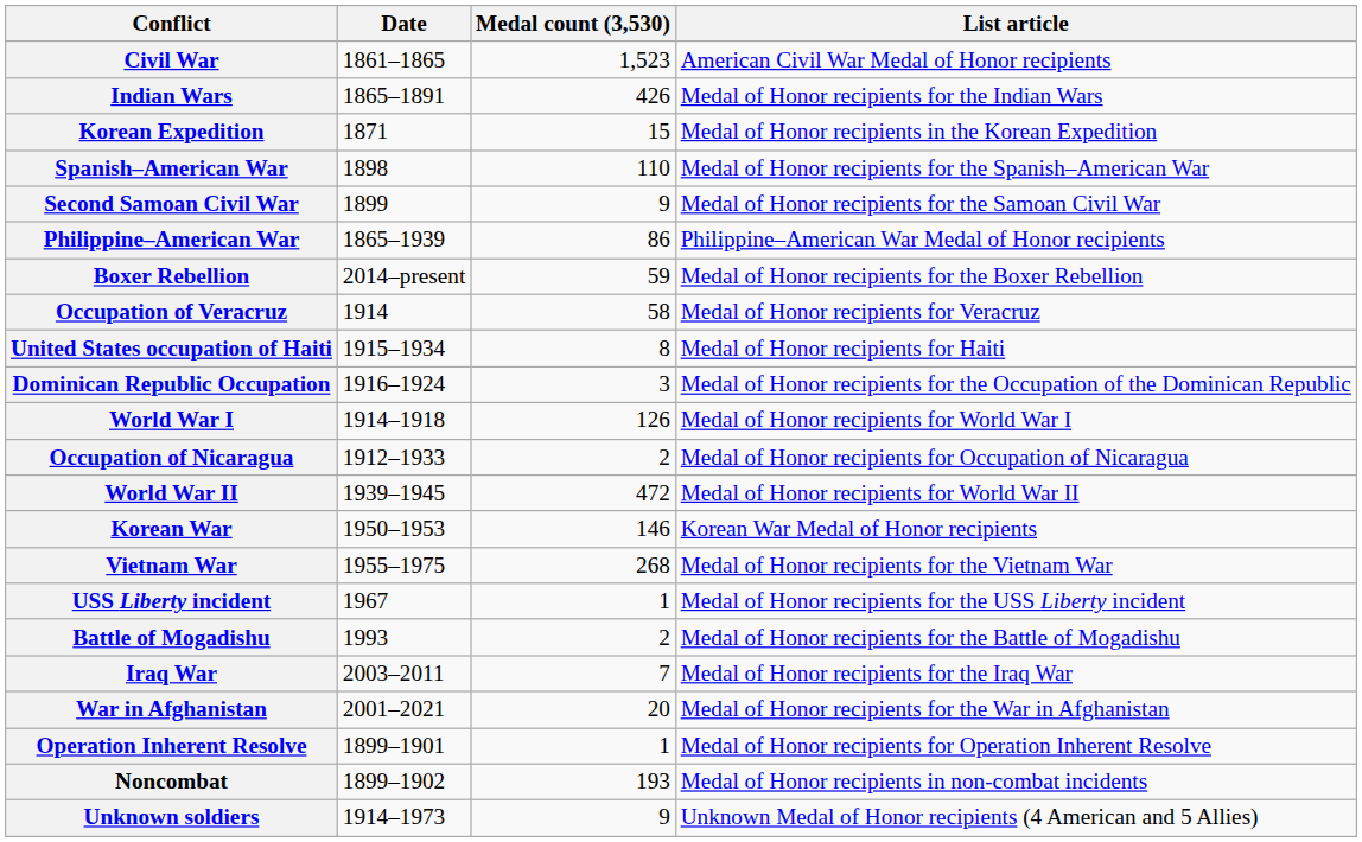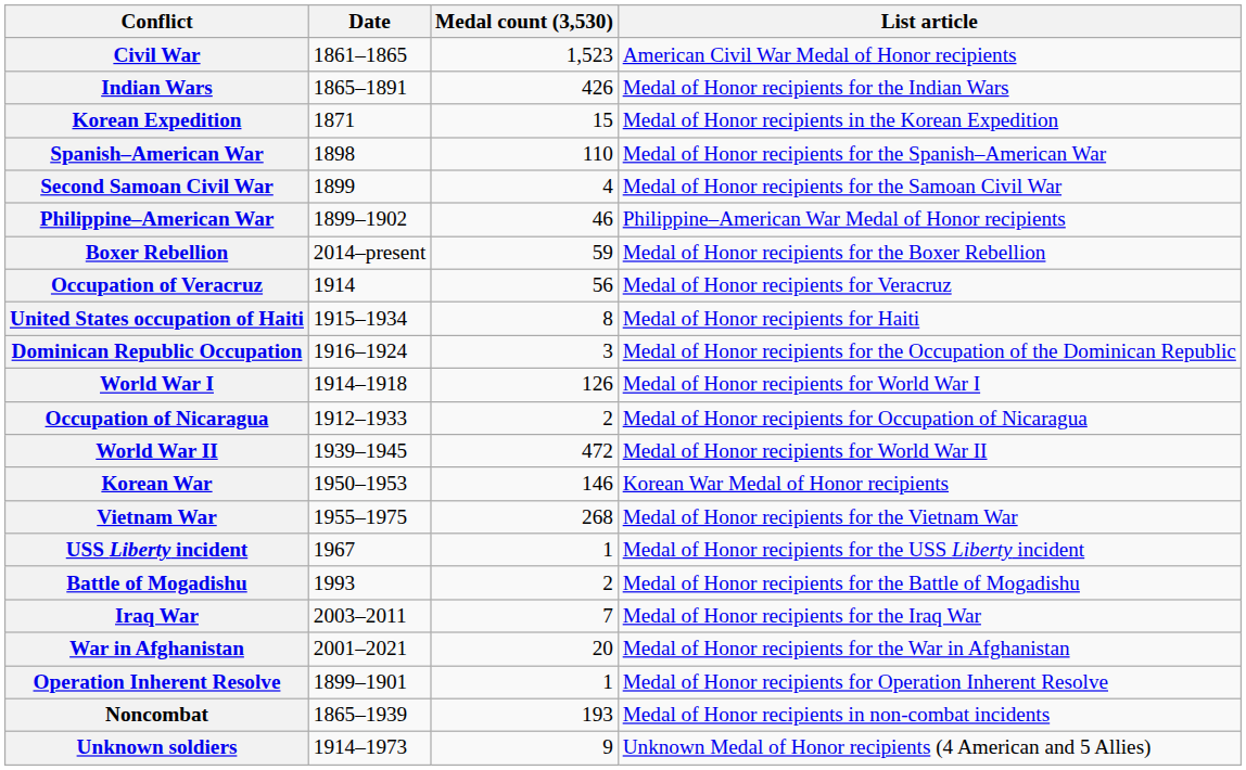Second Samoan Civil War | Medal count (3,530): 9 -> 4
Philippine–American War | Date: 1865–1939 -> 1899–1902
Philippine–American War | Medal count (3,530): 86 -> 46
Occupation of Veracruz | Medal count (3,530): 58 -> 56
Noncombat | Date: 1899–1902 -> 1865–1939
